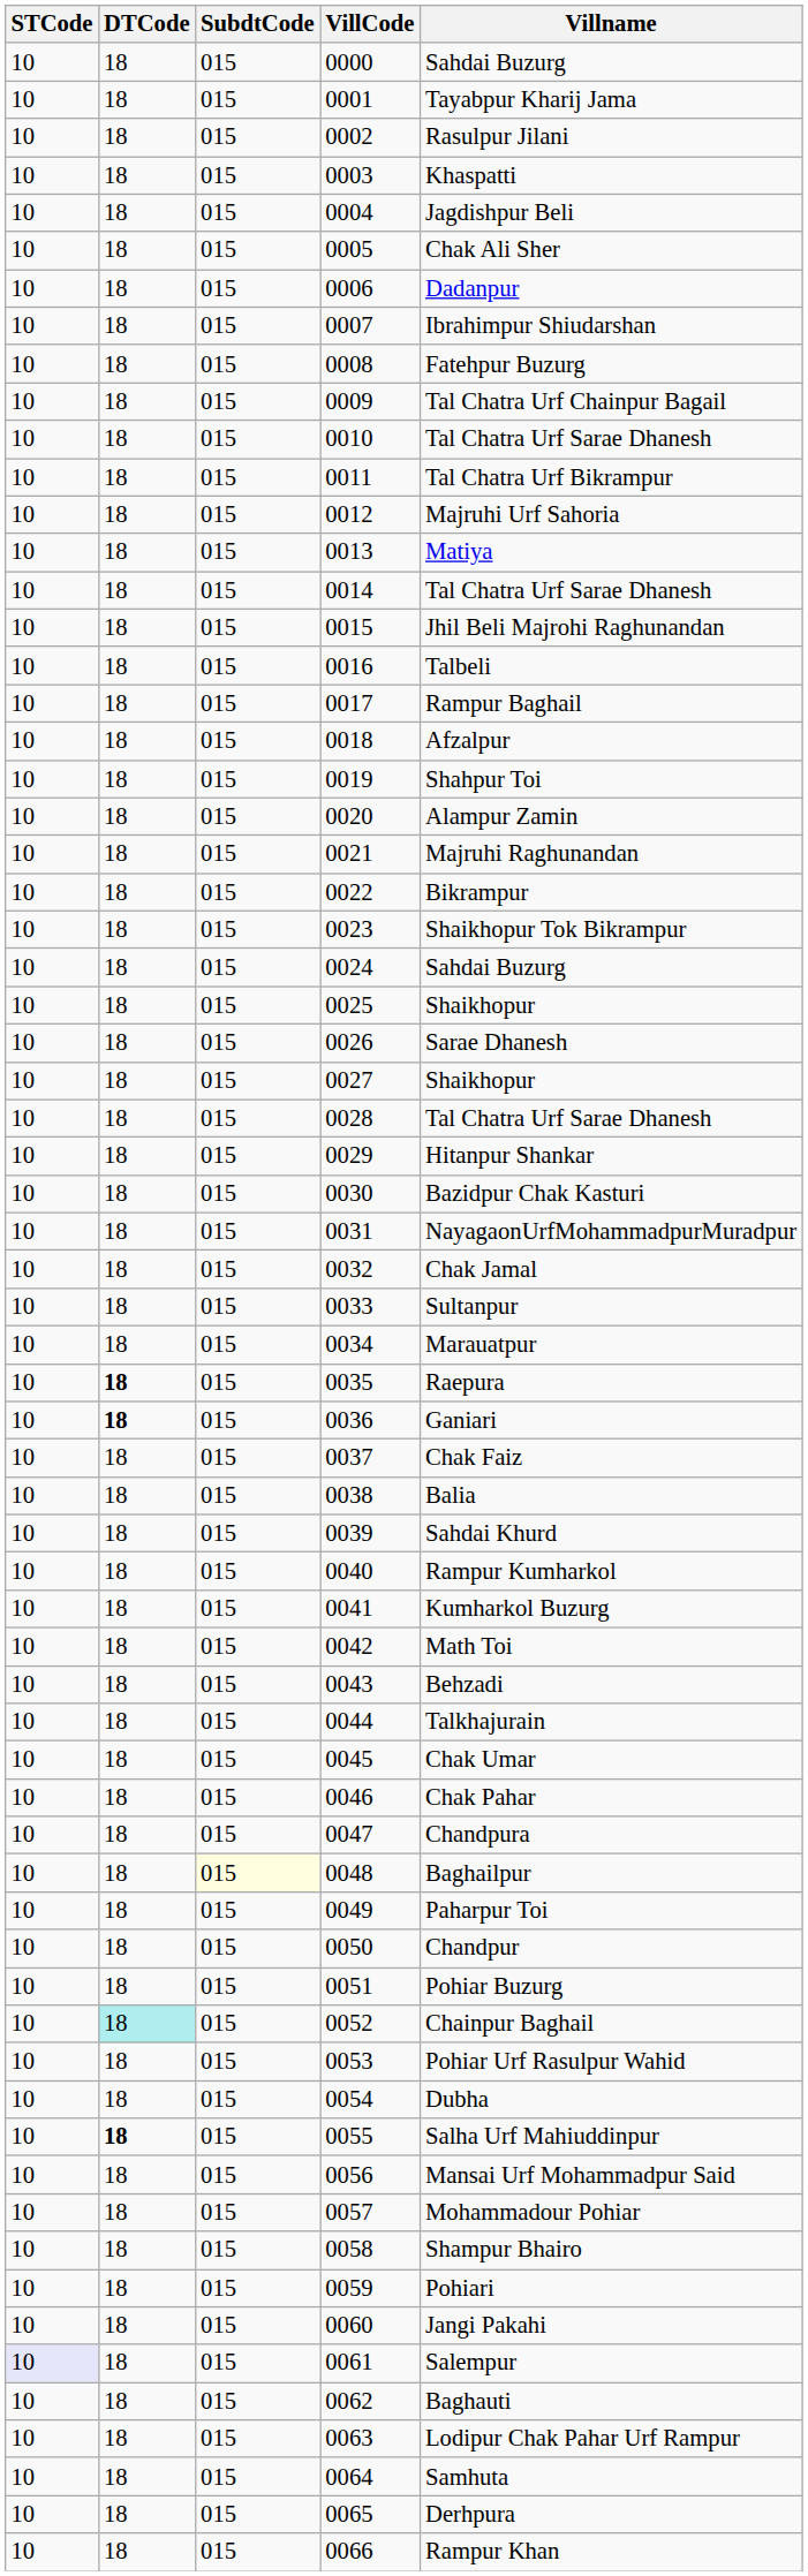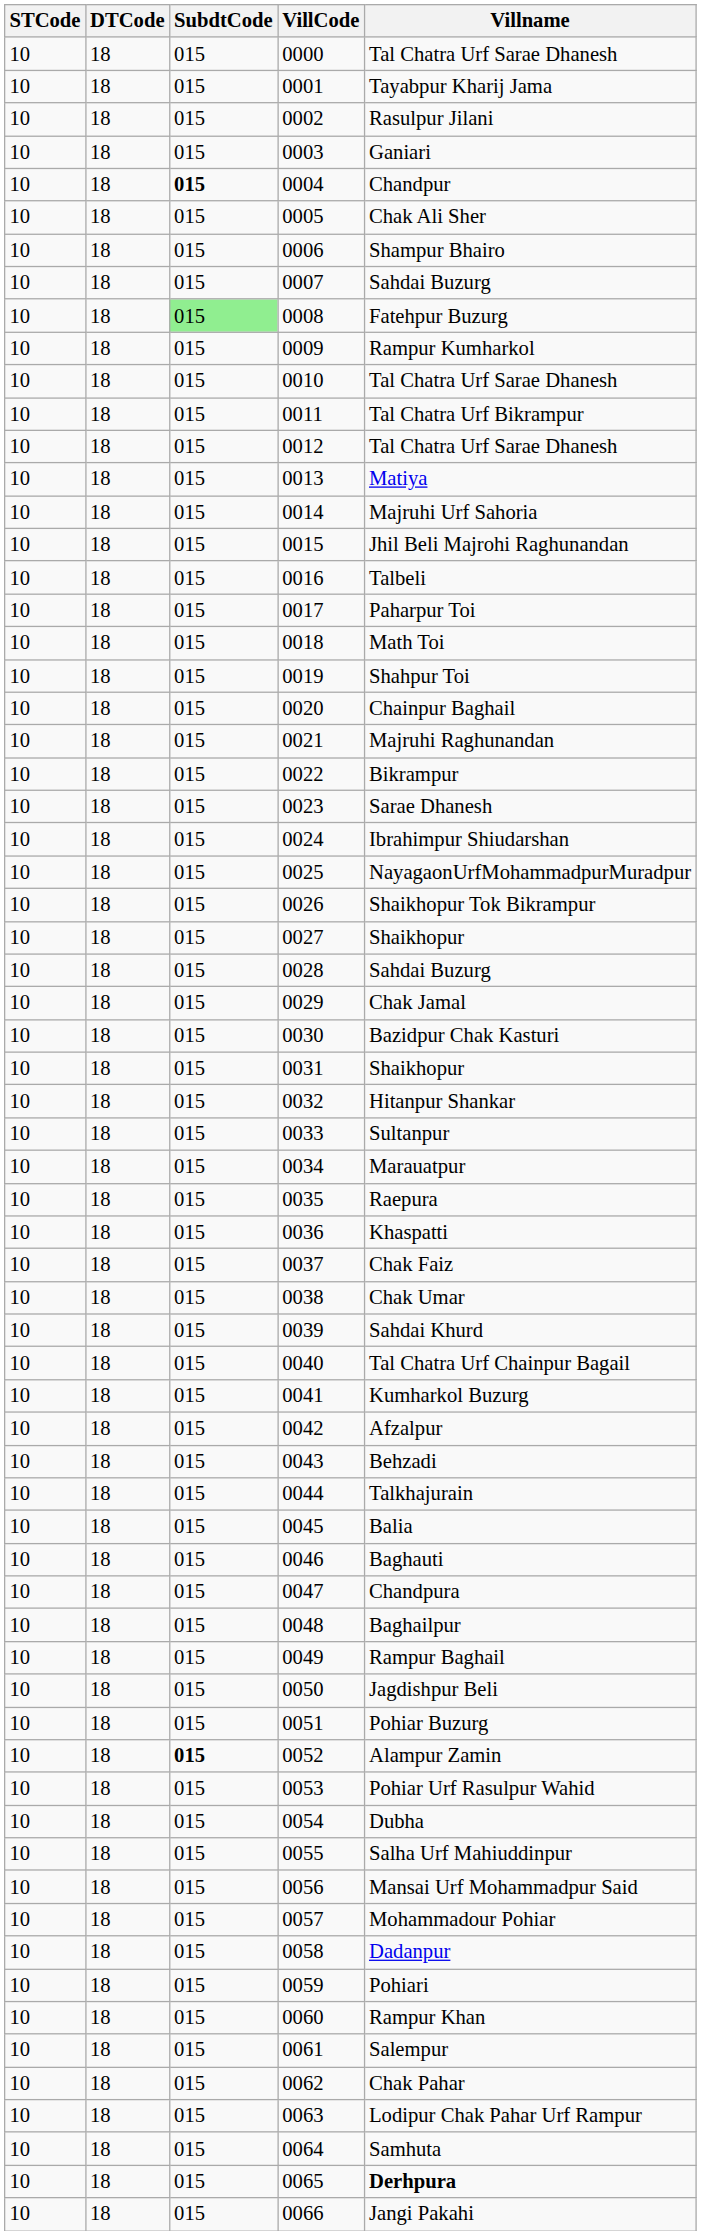0000 | Villname: Sahdai Buzurg -> Tal Chatra Urf Sarae Dhanesh
0003 | Villname: Khaspatti -> Ganiari
0004 | SubdtCode: normal -> bold
0004 | Villname: Jagdishpur Beli -> Chandpur
0006 | Villname: Dadanpur -> Shampur Bhairo
0007 | Villname: Ibrahimpur Shiudarshan -> Sahdai Buzurg
0008 | SubdtCode: no background -> lightgreen background
0009 | Villname: Tal Chatra Urf Chainpur Bagail -> Rampur Kumharkol
0012 | Villname: Majruhi Urf Sahoria -> Tal Chatra Urf Sarae Dhanesh
0014 | Villname: Tal Chatra Urf Sarae Dhanesh -> Majruhi Urf Sahoria
0017 | Villname: Rampur Baghail -> Paharpur Toi
0018 | Villname: Afzalpur -> Math Toi
0020 | Villname: Alampur Zamin -> Chainpur Baghail
0023 | Villname: Shaikhopur Tok Bikrampur -> Sarae Dhanesh
0024 | Villname: Sahdai Buzurg -> Ibrahimpur Shiudarshan
0025 | Villname: Shaikhopur -> NayagaonUrfMohammadpurMuradpur
0026 | Villname: Sarae Dhanesh -> Shaikhopur Tok Bikrampur
0028 | Villname: Tal Chatra Urf Sarae Dhanesh -> Sahdai Buzurg
0029 | Villname: Hitanpur Shankar -> Chak Jamal
0031 | Villname: NayagaonUrfMohammadpurMuradpur -> Shaikhopur
0032 | Villname: Chak Jamal -> Hitanpur Shankar
0035 | DTCode: bold -> normal
0036 | DTCode: bold -> normal
0036 | Villname: Ganiari -> Khaspatti
0038 | Villname: Balia -> Chak Umar
0040 | Villname: Rampur Kumharkol -> Tal Chatra Urf Chainpur Bagail
0042 | Villname: Math Toi -> Afzalpur
0045 | Villname: Chak Umar -> Balia
0046 | Villname: Chak Pahar -> Baghauti
0048 | SubdtCode: lightyellow background -> no background
0049 | Villname: Paharpur Toi -> Rampur Baghail
0050 | Villname: Chandpur -> Jagdishpur Beli
0052 | DTCode: paleturquoise background -> no background
0052 | SubdtCode: normal -> bold
0052 | Villname: Chainpur Baghail -> Alampur Zamin
0055 | DTCode: bold -> normal
0058 | Villname: Shampur Bhairo -> Dadanpur
0060 | Villname: Jangi Pakahi -> Rampur Khan
0061 | STCode: lavender background -> no background
0062 | Villname: Baghauti -> Chak Pahar
0065 | Villname: normal -> bold
0066 | Villname: Rampur Khan -> Jangi Pakahi
